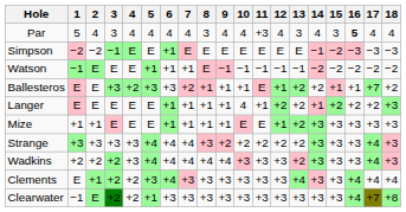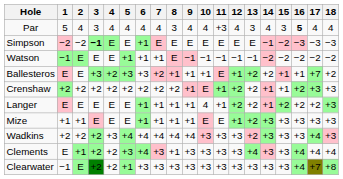Simpson | 3: normal -> bold
+ row: Crenshaw | +2 | +2 | +2 | +2 | +2 | +2 | +2 | +2 | +1 | E | +1 | +2 | +2 | +1 | +1 | +2 | +3 | +3
- row: Strange | +3 | +3 | +3 | +3 | +4 | +4 | +4 | +3 | +2 | +2 | +2 | +2 | +2 | +3 | +3 | +3 | +4 | +3
Clements | 8: +3 -> +1
